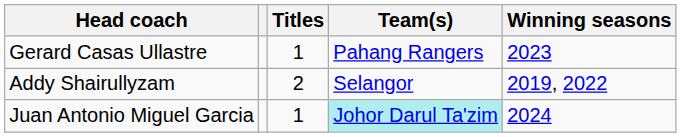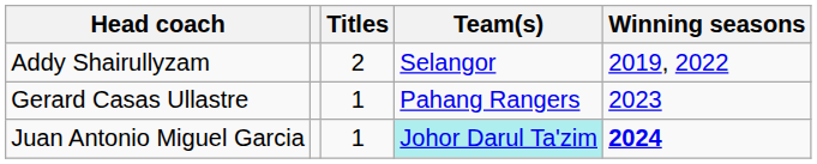rows swapped: Addy Shairullyzam <-> Gerard Casas Ullastre
Juan Antonio Miguel Garcia | Winning seasons: normal -> bold
